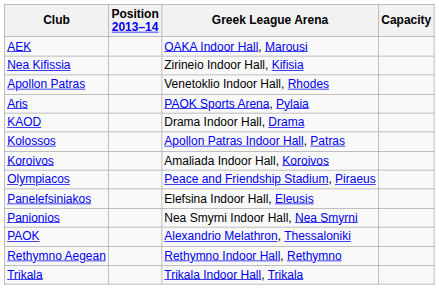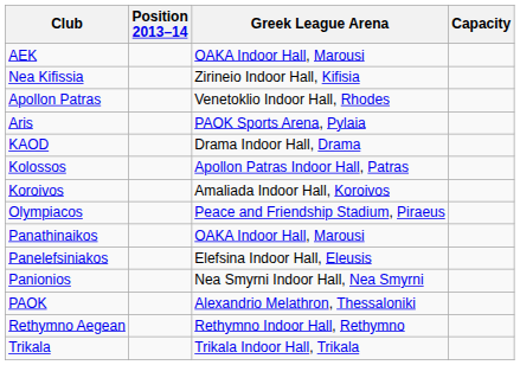+ row: Panathinaikos | OAKA Indoor Hall, Marousi
